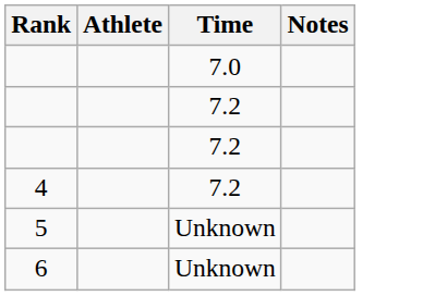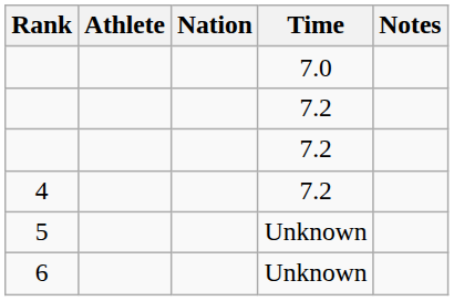+ column: Nation
